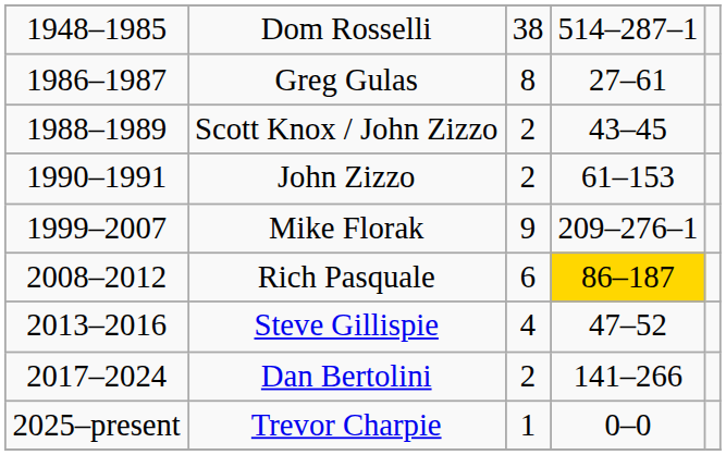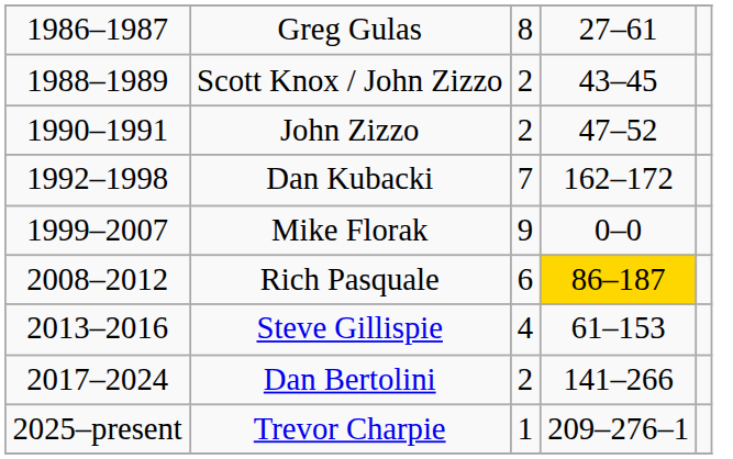- row: 1948–1985 | Dom Rosselli | 38 | 514–287–1
John Zizzo | column 4: 61–153 -> 47–52
+ row: 1992–1998 | Dan Kubacki | 7 | 162–172
Mike Florak | column 4: 209–276–1 -> 0–0
Steve Gillispie | column 4: 47–52 -> 61–153
Trevor Charpie | column 4: 0–0 -> 209–276–1
